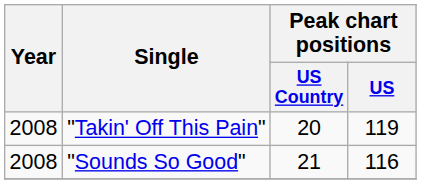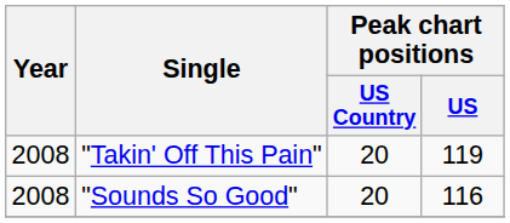"Sounds So Good" | Peak chart positions / US Country: 21 -> 20
